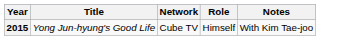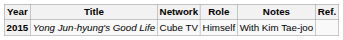+ column: Ref.
